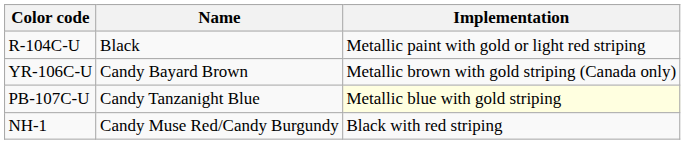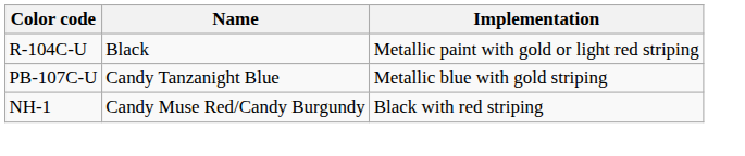- row: YR-106C-U | Candy Bayard Brown | Metallic brown with gold striping (Canada only)
PB-107C-U | Implementation: lightyellow background -> no background
